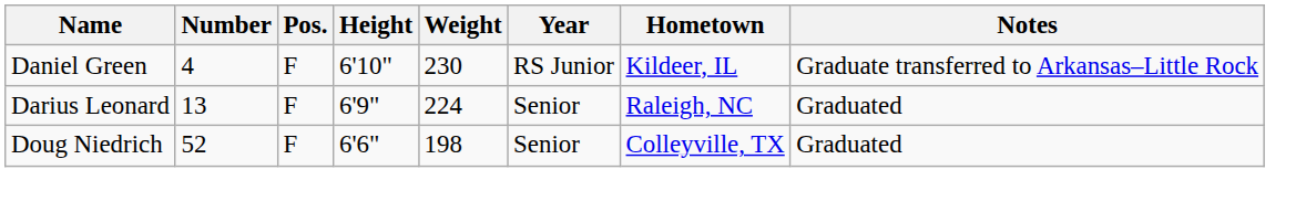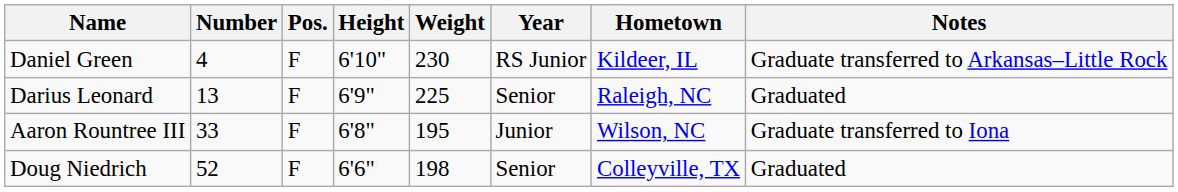Darius Leonard | Weight: 224 -> 225
+ row: Aaron Rountree III | 33 | F | 6'8" | 195 | Junior | Wilson, NC | Graduate transferred to Iona
